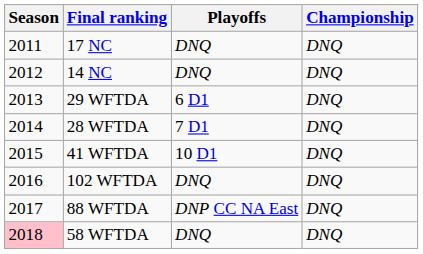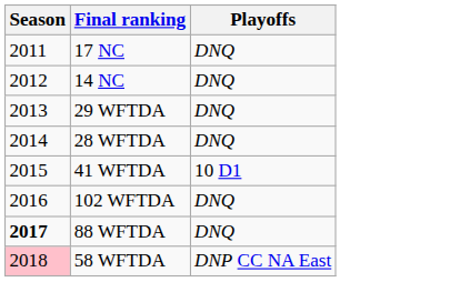- column: Championship | DNQ | DNQ | DNQ | DNQ | DNQ | DNQ | DNQ | DNQ
29 WFTDA | Playoffs: 6 D1 -> DNQ
28 WFTDA | Playoffs: 7 D1 -> DNQ
88 WFTDA | Season: normal -> bold
88 WFTDA | Playoffs: DNP CC NA East -> DNQ
58 WFTDA | Playoffs: DNQ -> DNP CC NA East
